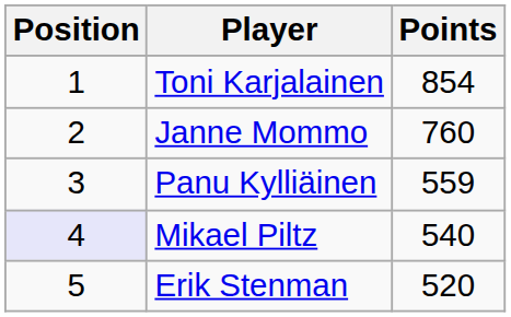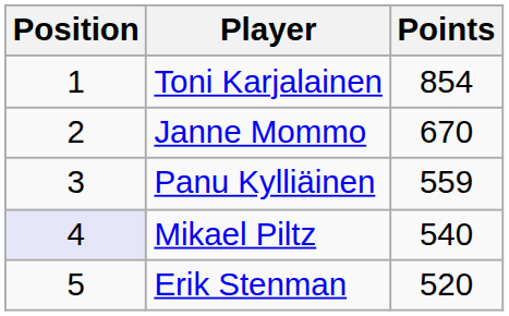Janne Mommo | Points: 760 -> 670
